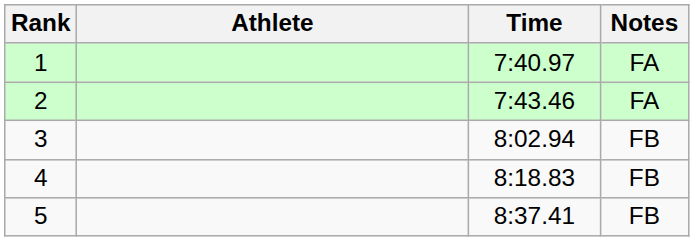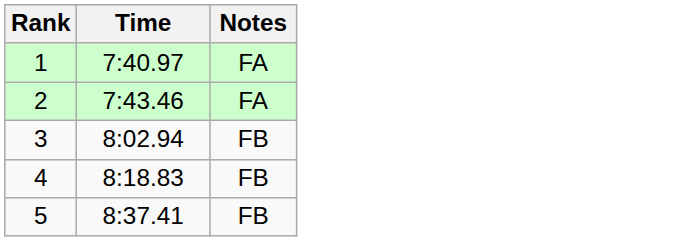- column: Athlete
